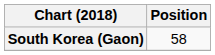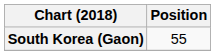South Korea (Gaon) | Position: 58 -> 55
